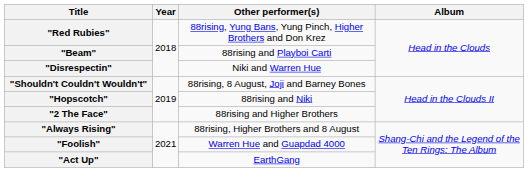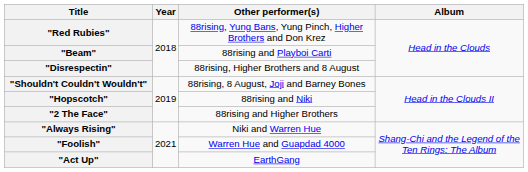"Disrespectin" | Other performer(s): Niki and Warren Hue -> 88rising, Higher Brothers and 8 August
"Always Rising" | Other performer(s): 88rising, Higher Brothers and 8 August -> Niki and Warren Hue
